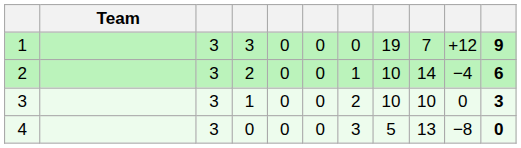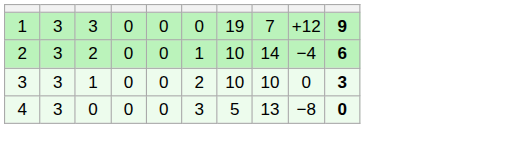- column: Team
